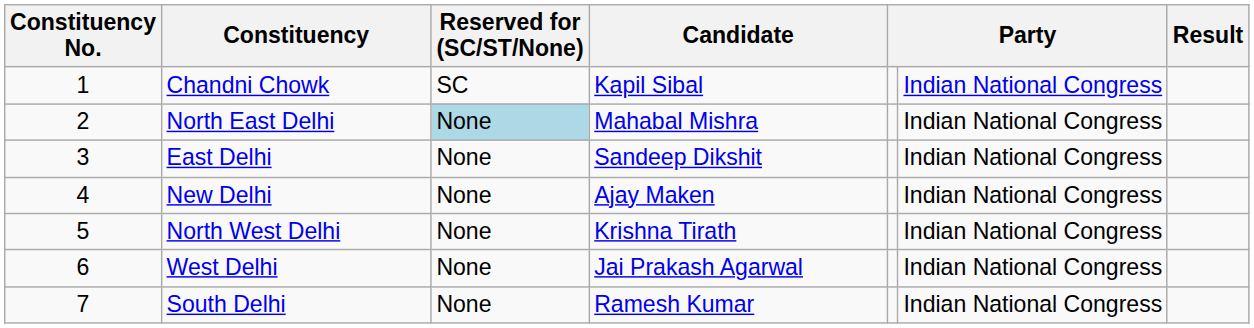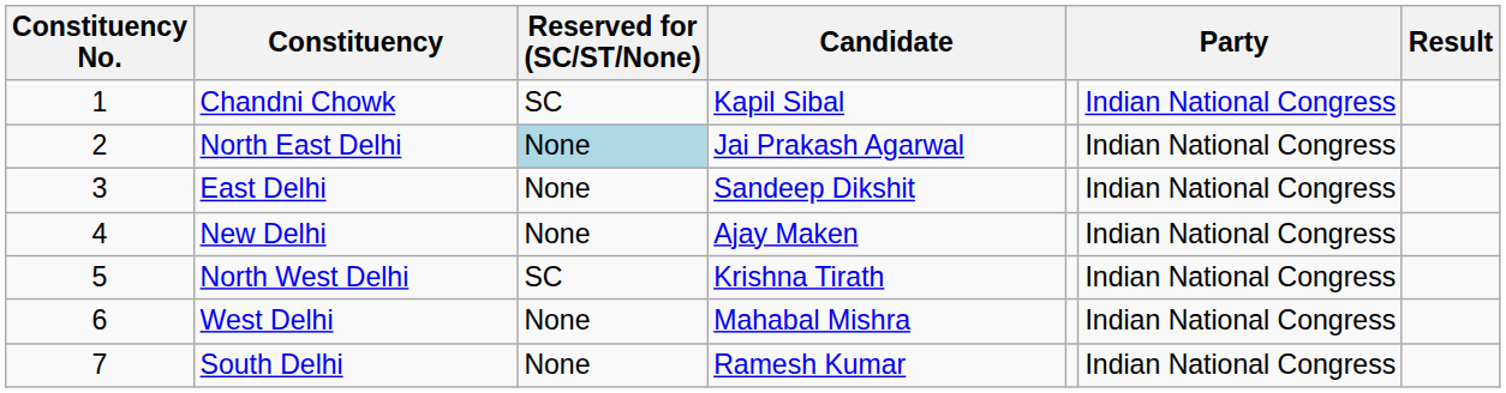North East Delhi | Candidate: Mahabal Mishra -> Jai Prakash Agarwal
North West Delhi | Reserved for (SC/ST/None): None -> SC
West Delhi | Candidate: Jai Prakash Agarwal -> Mahabal Mishra
